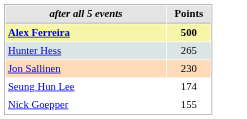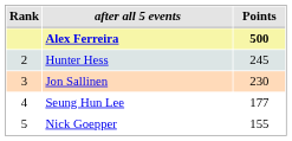+ column: Rank | 2 | 3 | 4 | 5
Hunter Hess | Points: 265 -> 245
Seung Hun Lee | Points: 174 -> 177
